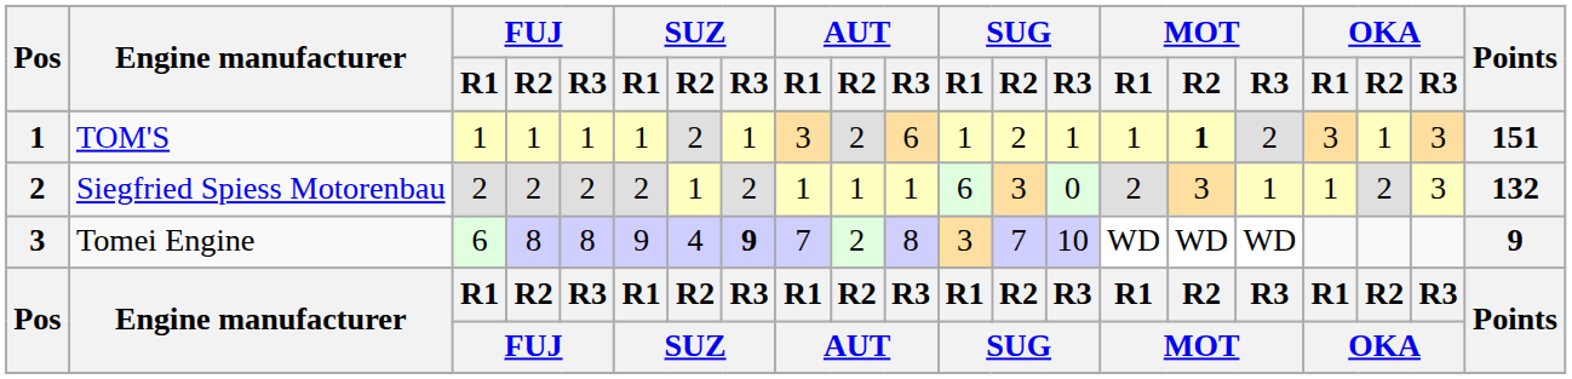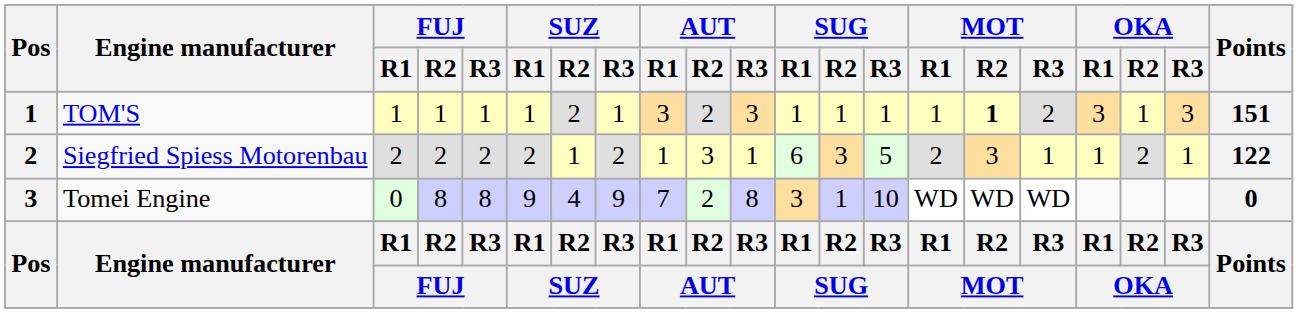TOM'S | AUT / R3: 6 -> 3
TOM'S | SUG / R2: 2 -> 1
Siegfried Spiess Motorenbau | AUT / R2: 1 -> 3
Siegfried Spiess Motorenbau | SUG / R3: 0 -> 5
Siegfried Spiess Motorenbau | OKA / R3: 3 -> 1
Siegfried Spiess Motorenbau | Points: 132 -> 122
Tomei Engine | FUJ / R1: 6 -> 0
Tomei Engine | SUZ / R3: bold -> normal
Tomei Engine | SUG / R2: 7 -> 1
Tomei Engine | Points: 9 -> 0
